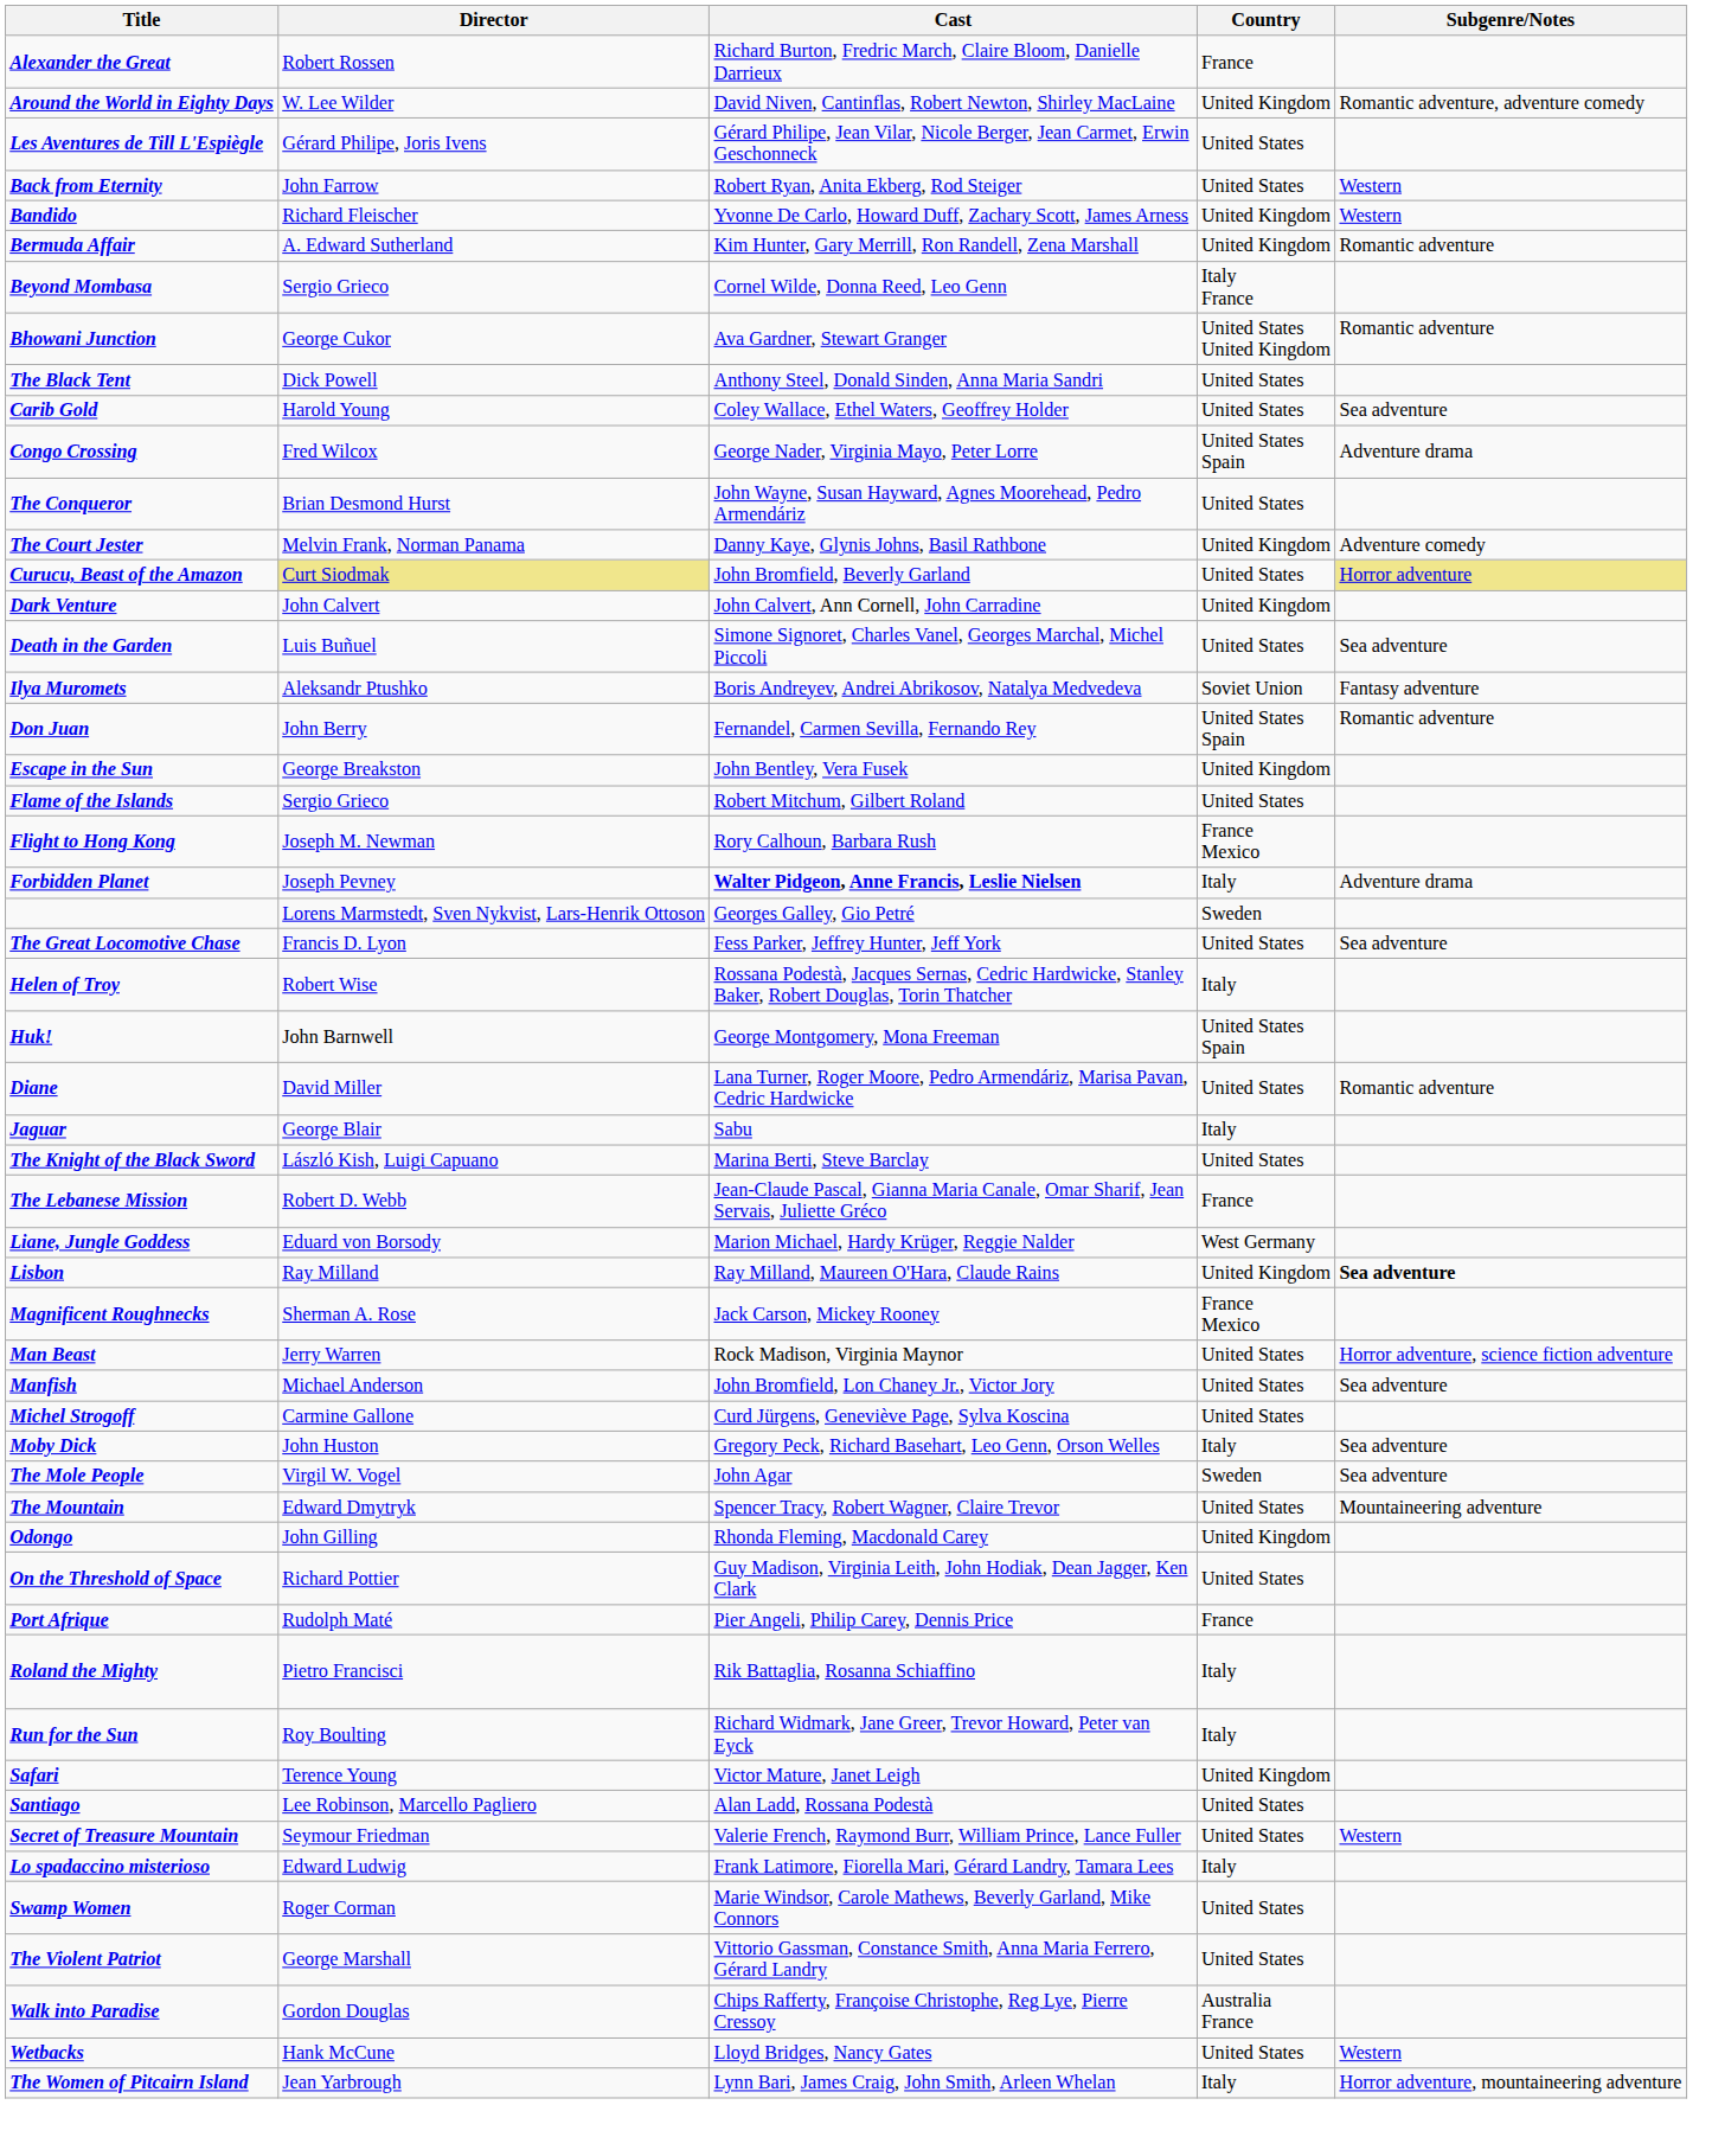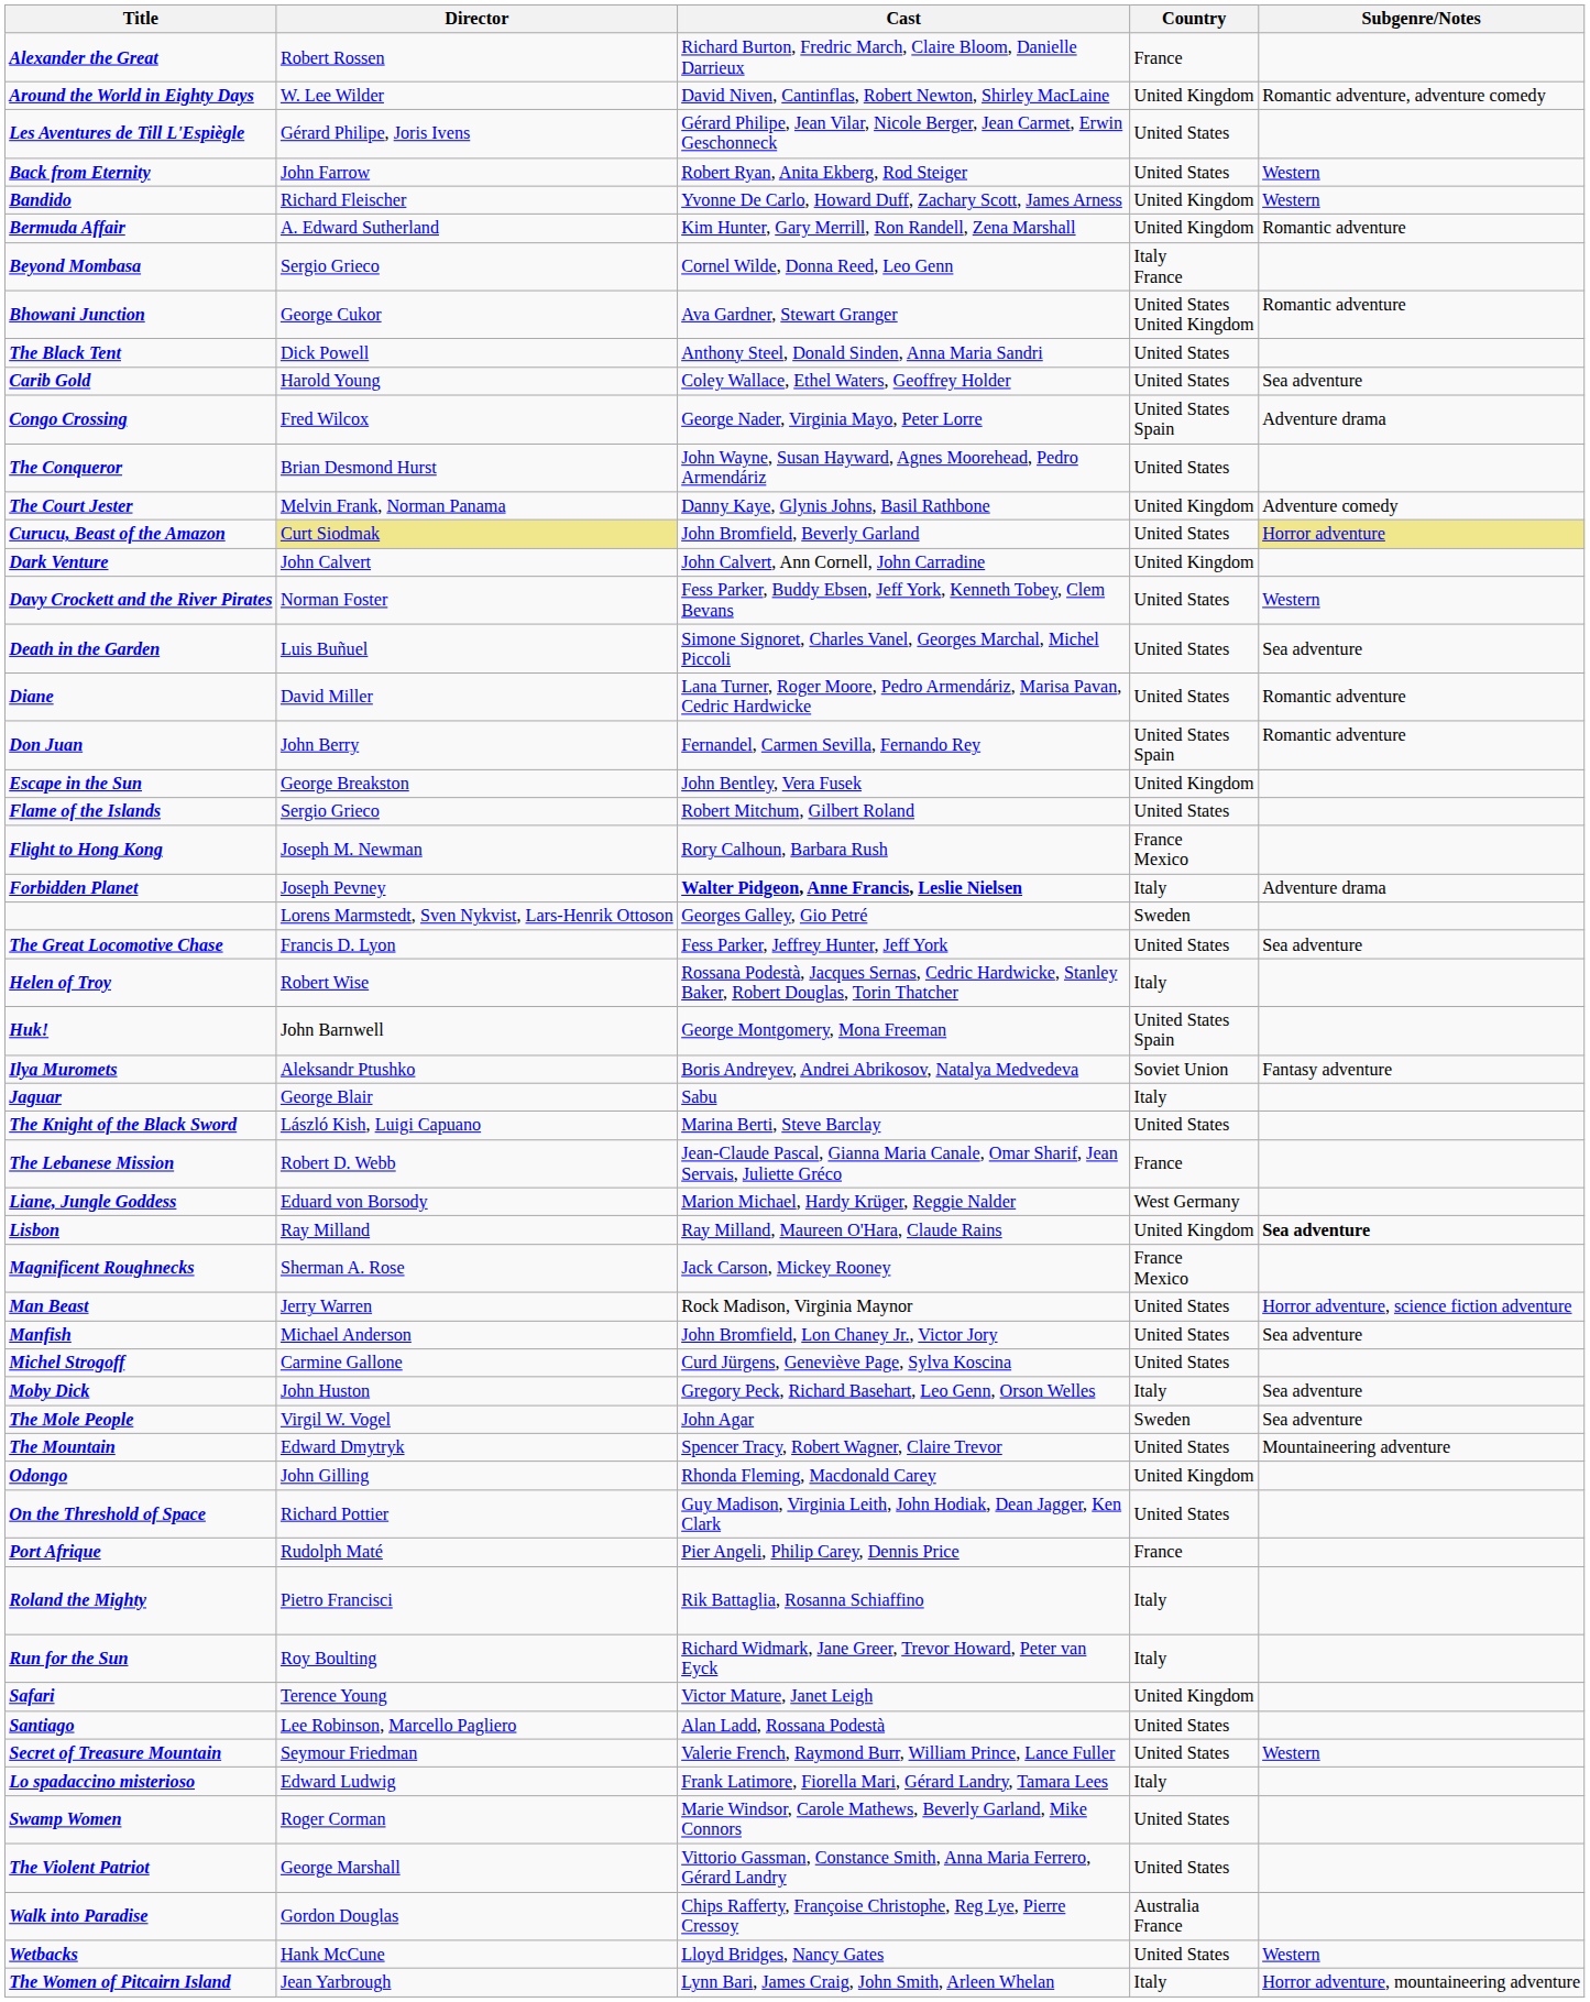+ row: Davy Crockett and the River Pirates | Norman Foster | Fess Parker, Buddy Ebsen, Jeff York, Kenneth Tobey, Clem Bevans | United States | Western
rows swapped: Diane <-> Ilya Muromets
